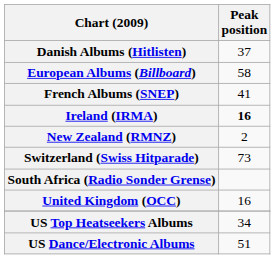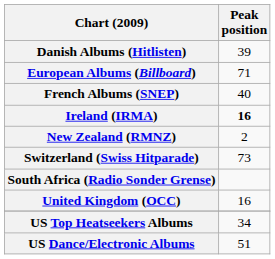Danish Albums (Hitlisten) | Peak position: 37 -> 39
European Albums (Billboard) | Peak position: 58 -> 71
French Albums (SNEP) | Peak position: 41 -> 40
